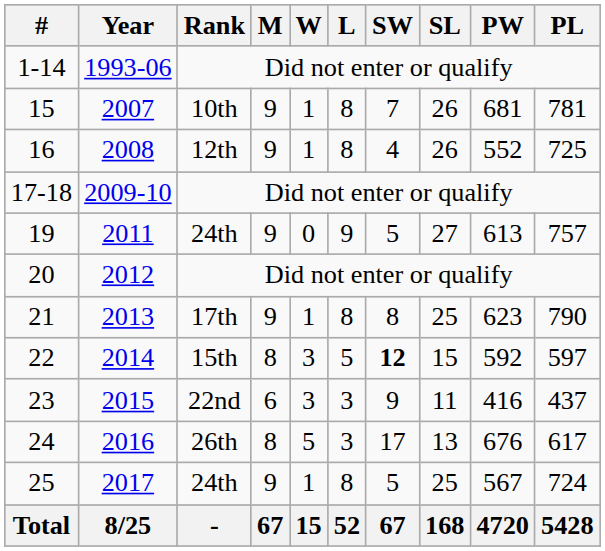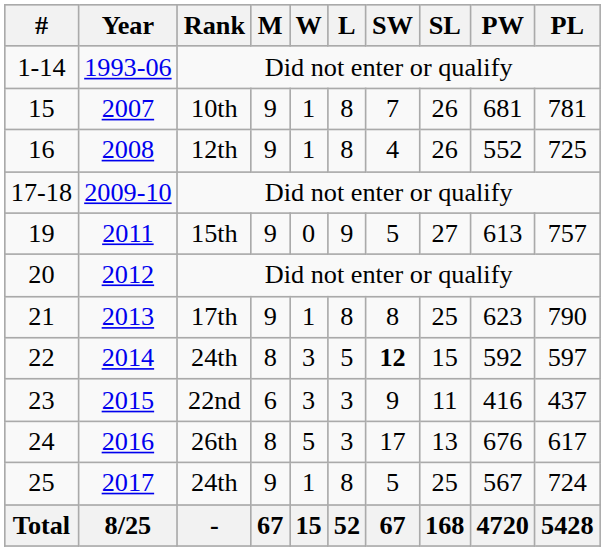19 | Rank: 24th -> 15th
22 | Rank: 15th -> 24th
